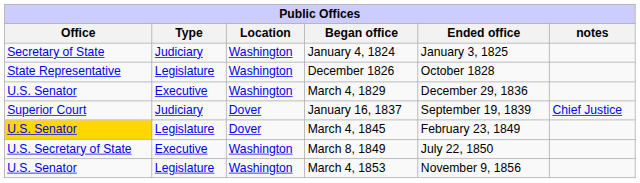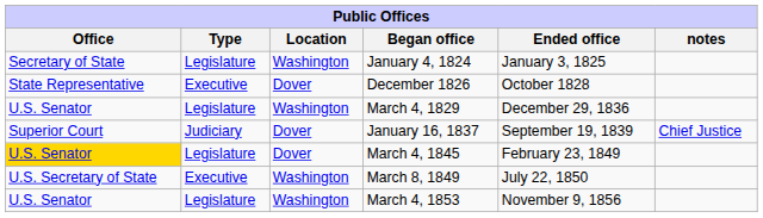January 4, 1824 | Type: Judiciary -> Legislature
December 1826 | Type: Legislature -> Executive
December 1826 | Location: Washington -> Dover
March 4, 1829 | Type: Executive -> Legislature
